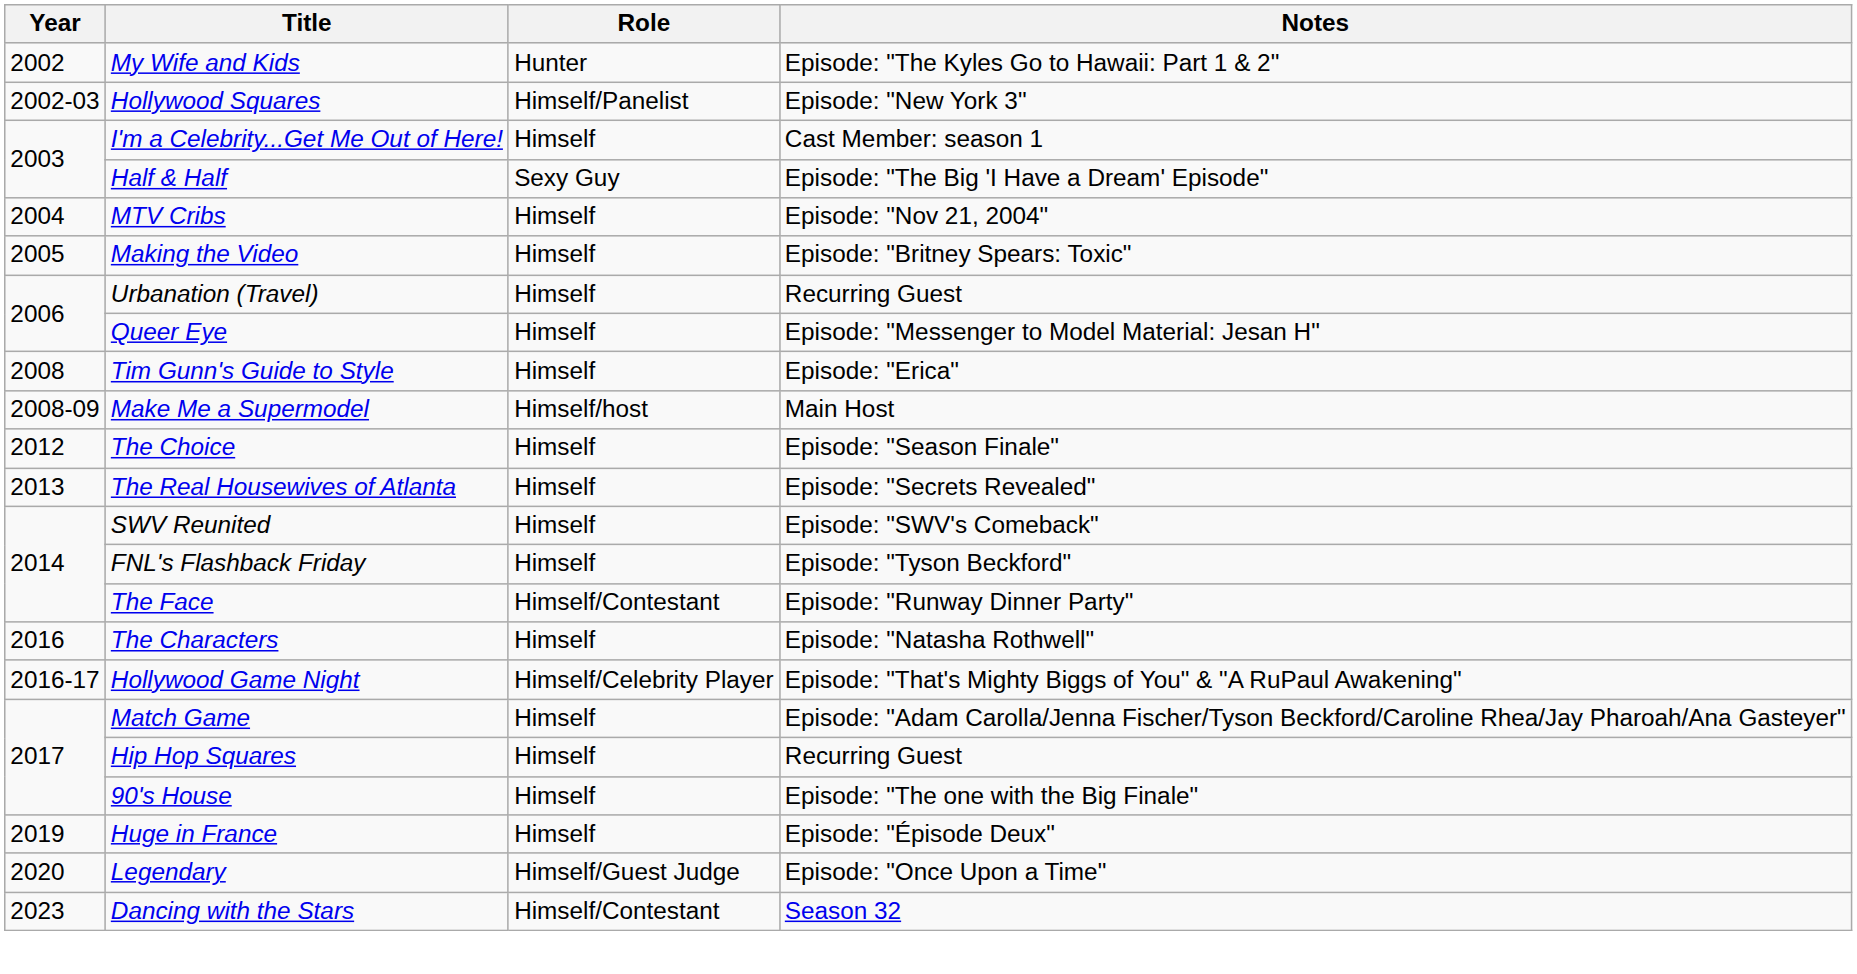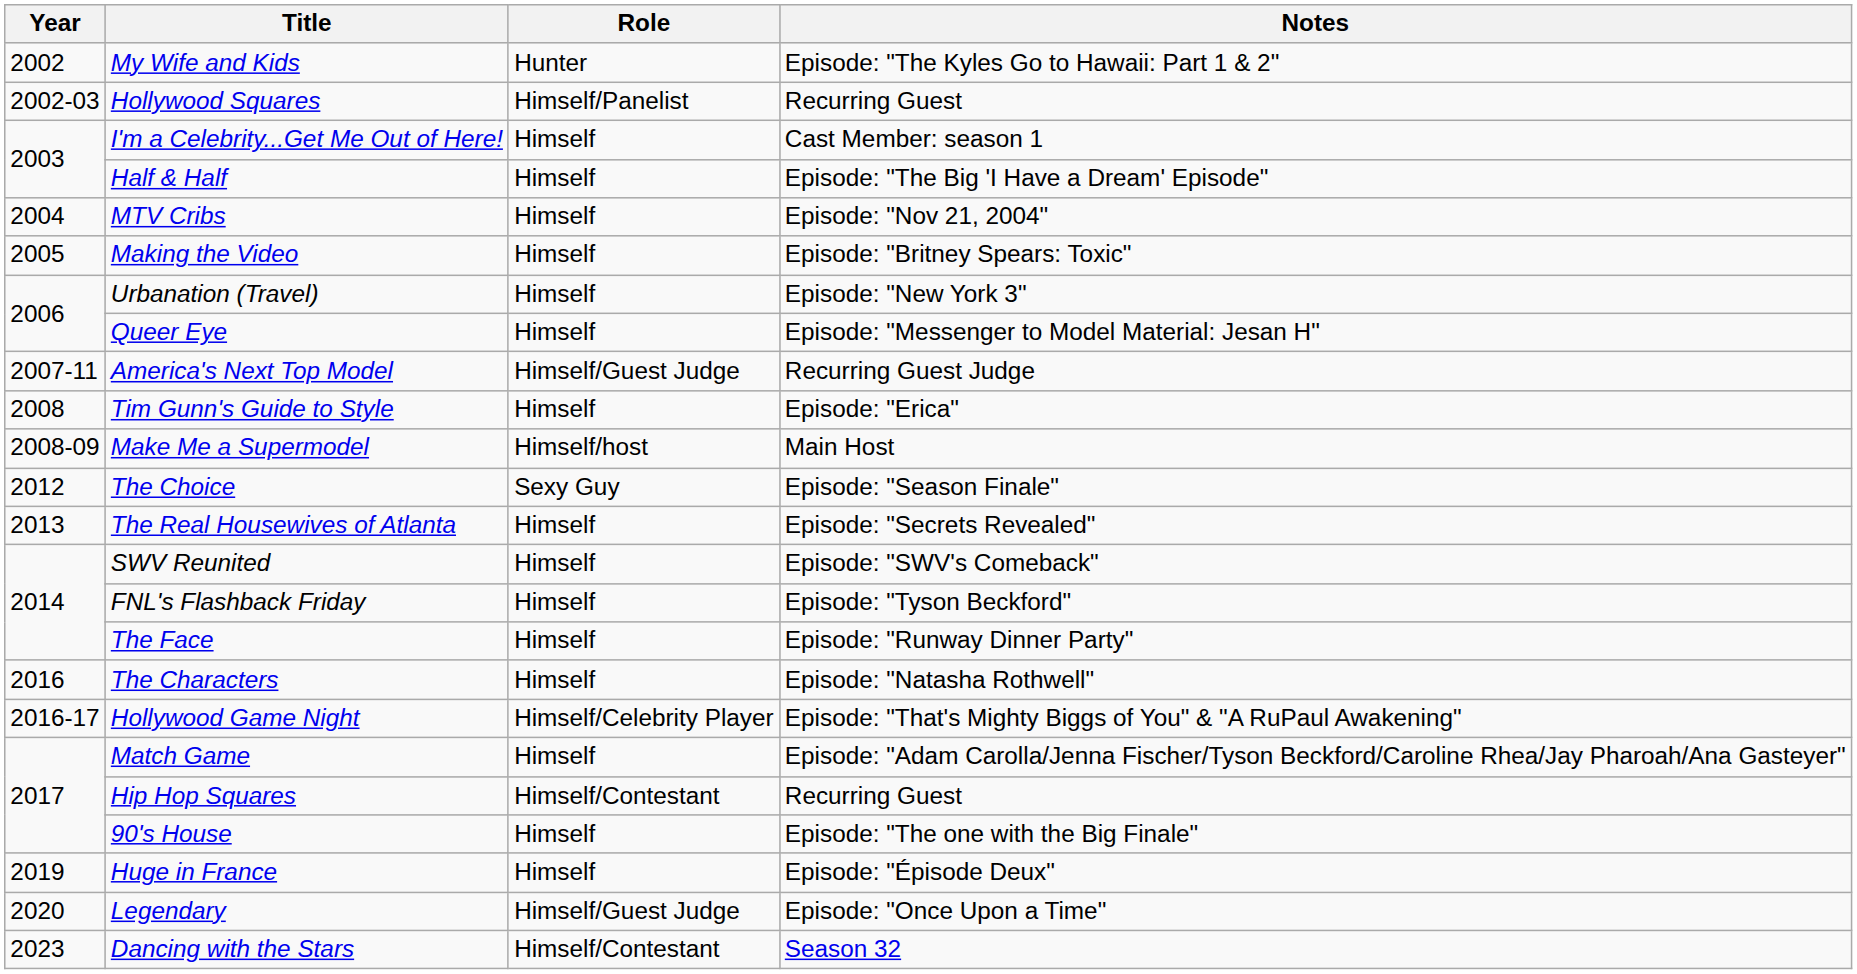Hollywood Squares | Notes: Episode: "New York 3" -> Recurring Guest
Half & Half | Role: Sexy Guy -> Himself
Urbanation (Travel) | Notes: Recurring Guest -> Episode: "New York 3"
+ row: 2007-11 | America's Next Top Model | Himself/Guest Judge | Recurring Guest Judge
The Choice | Role: Himself -> Sexy Guy
The Face | Role: Himself/Contestant -> Himself
Hip Hop Squares | Role: Himself -> Himself/Contestant
